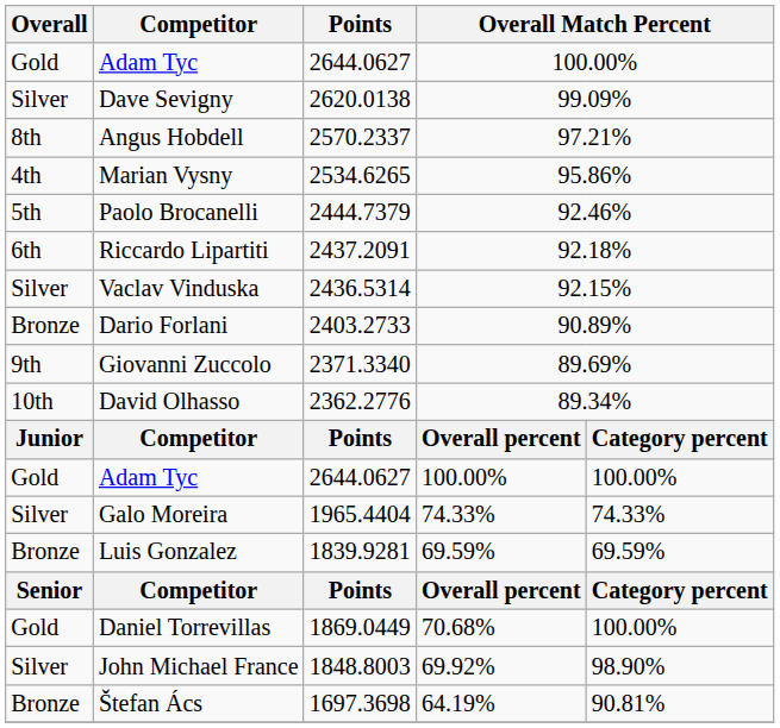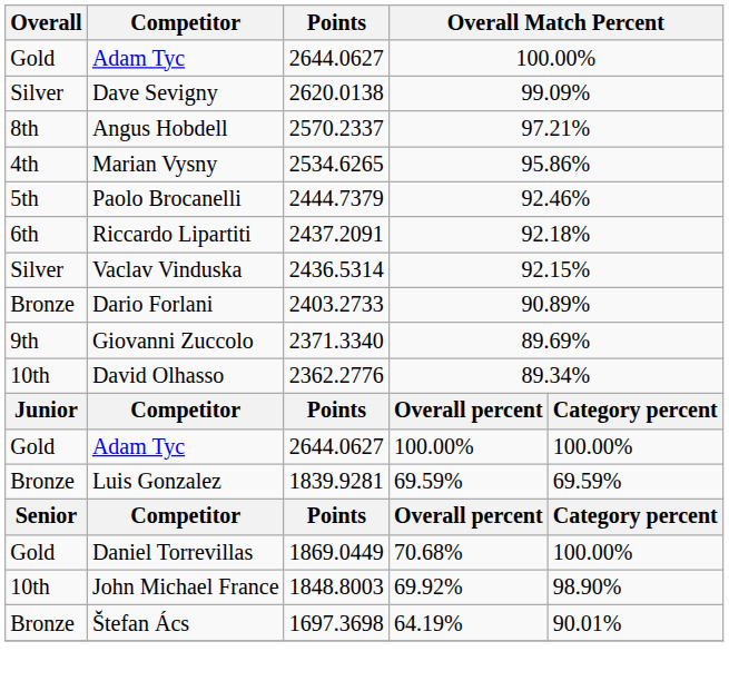- row: Silver | Galo Moreira | 1965.4404 | 74.33% | 74.33%
John Michael France | Overall: Silver -> 10th
Štefan Ács | column 5: 90.81% -> 90.01%
